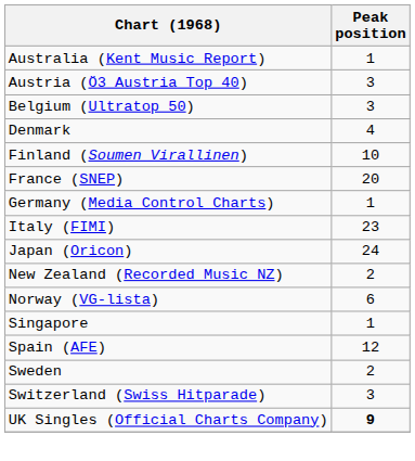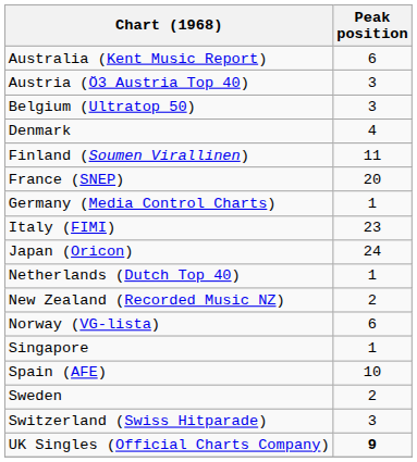Australia (Kent Music Report) | Peak position: 1 -> 6
Finland (Soumen Virallinen) | Peak position: 10 -> 11
+ row: Netherlands (Dutch Top 40) | 1
Spain (AFE) | Peak position: 12 -> 10
